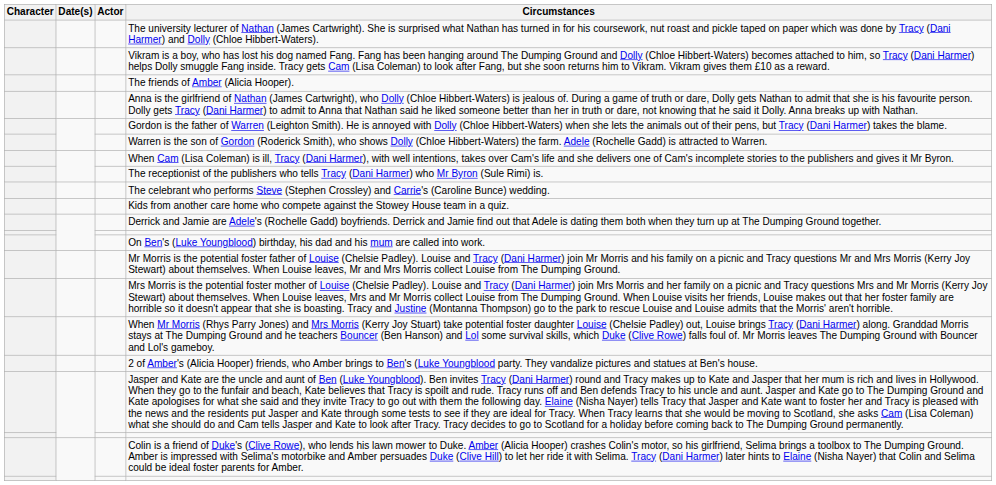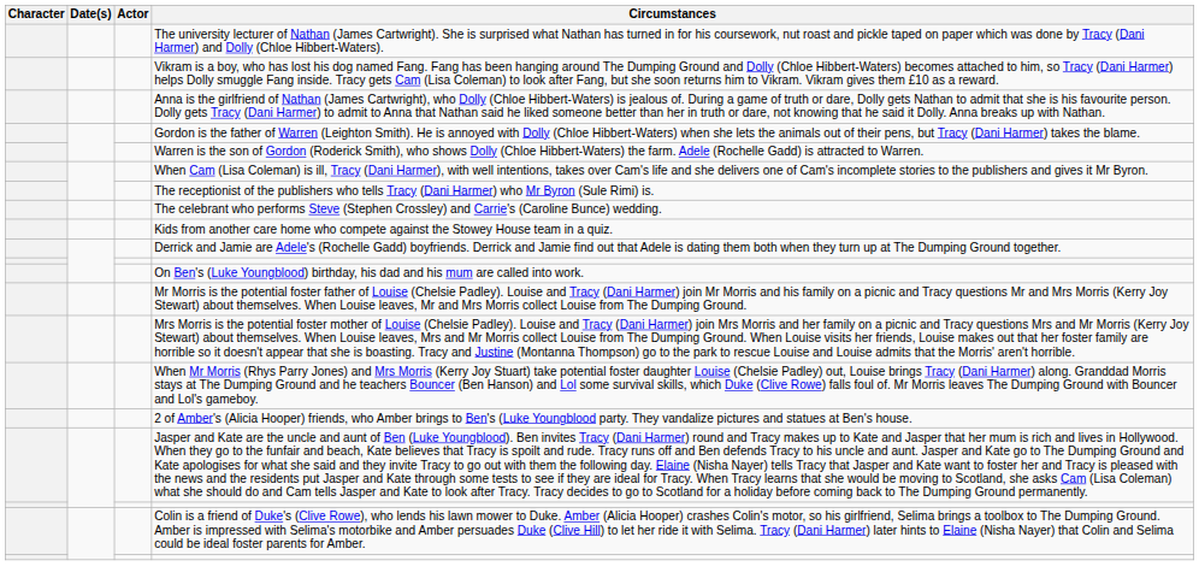- row: The friends of Amber (Alicia Hooper).
